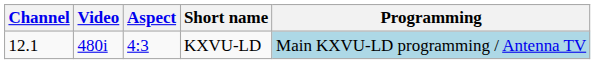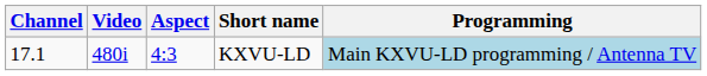KXVU-LD | Channel: 12.1 -> 17.1
